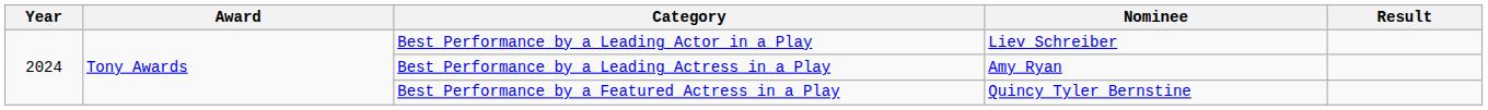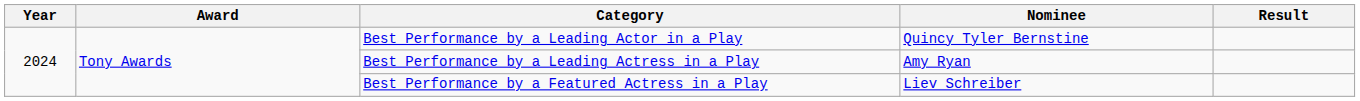Best Performance by a Leading Actor in a Play | Nominee: Liev Schreiber -> Quincy Tyler Bernstine
Best Performance by a Featured Actress in a Play | Nominee: Quincy Tyler Bernstine -> Liev Schreiber
